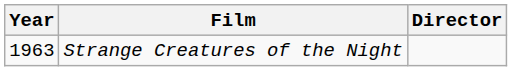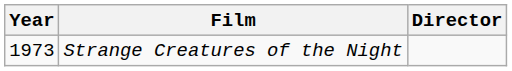Strange Creatures of the Night | Year: 1963 -> 1973
